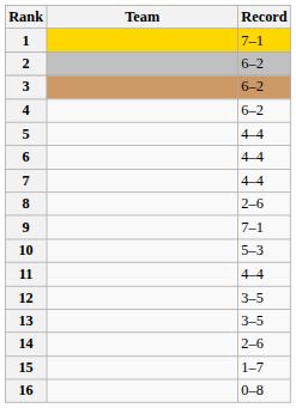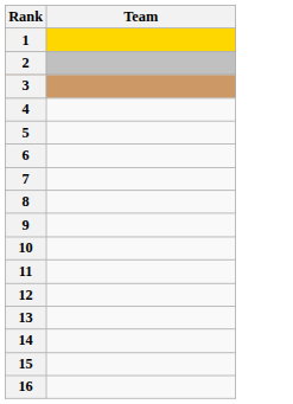- column: Record | 7–1 | 6–2 | 6–2 | 6–2 | 4–4 | 4–4 | 4–4 | 2–6 | 7–1 | 5–3 | 4–4 | 3–5 | 3–5 | 2–6 | 1–7 | 0–8
